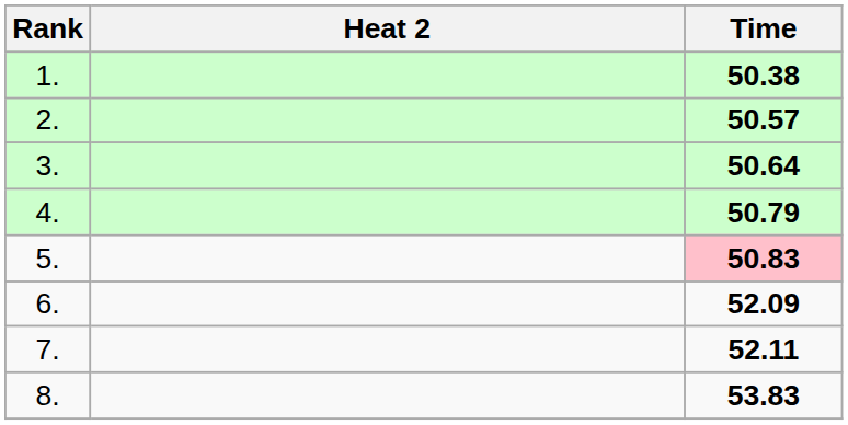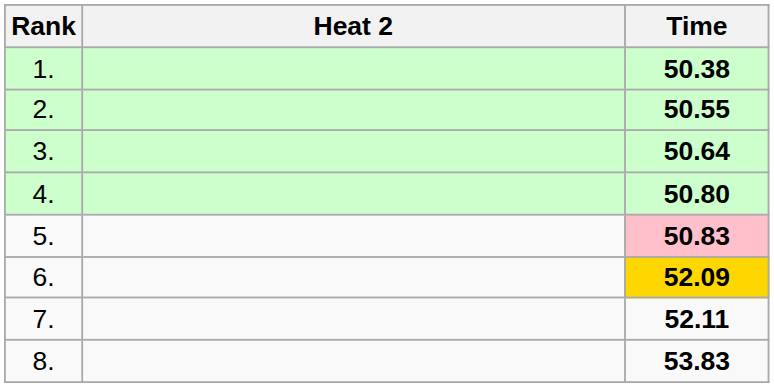2. | Time: 50.57 -> 50.55
4. | Time: 50.79 -> 50.80
6. | Time: no background -> gold background
